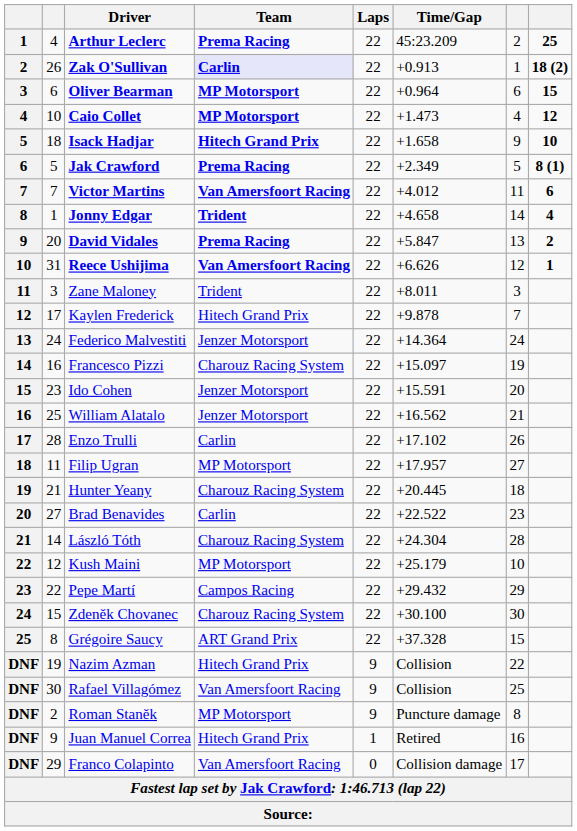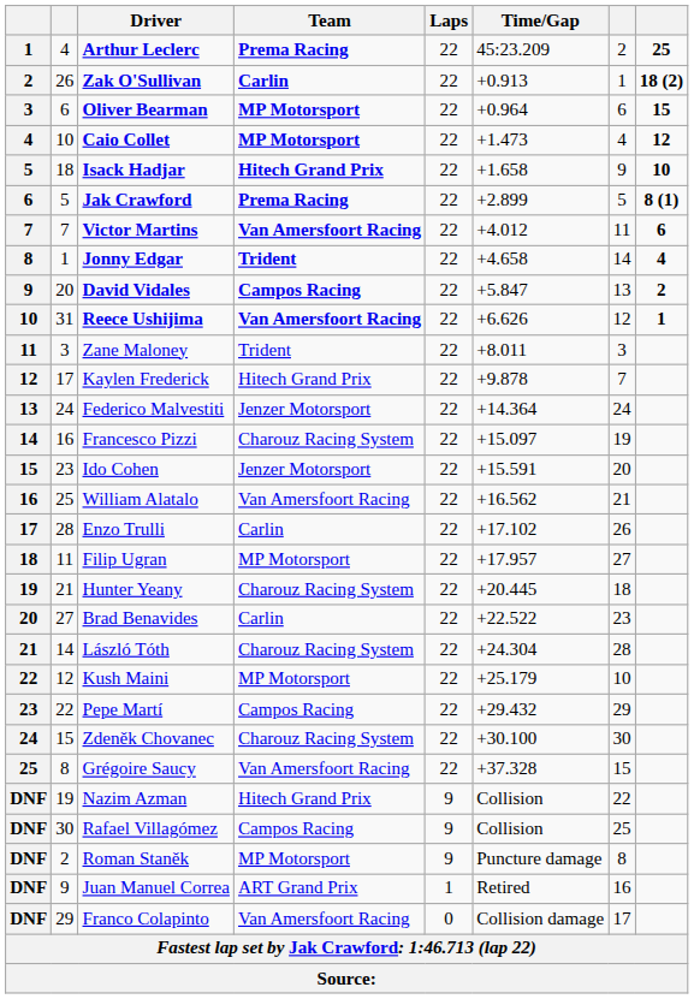Zak O'Sullivan | Team: lavender background -> no background
Jak Crawford | Time/Gap: +2.349 -> +2.899
David Vidales | Team: Prema Racing -> Campos Racing
William Alatalo | Team: Jenzer Motorsport -> Van Amersfoort Racing
Grégoire Saucy | Team: ART Grand Prix -> Van Amersfoort Racing
Rafael Villagómez | Team: Van Amersfoort Racing -> Campos Racing
Juan Manuel Correa | Team: Hitech Grand Prix -> ART Grand Prix
